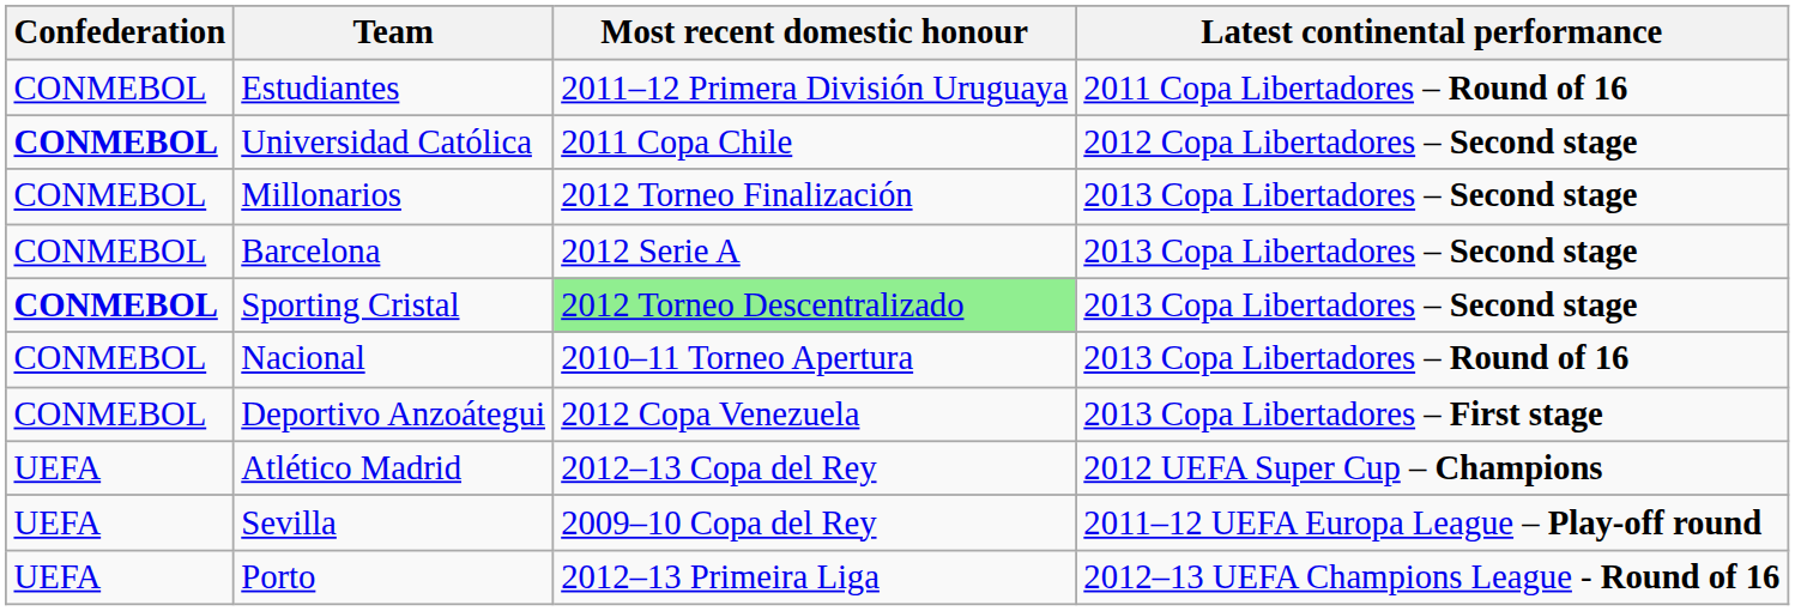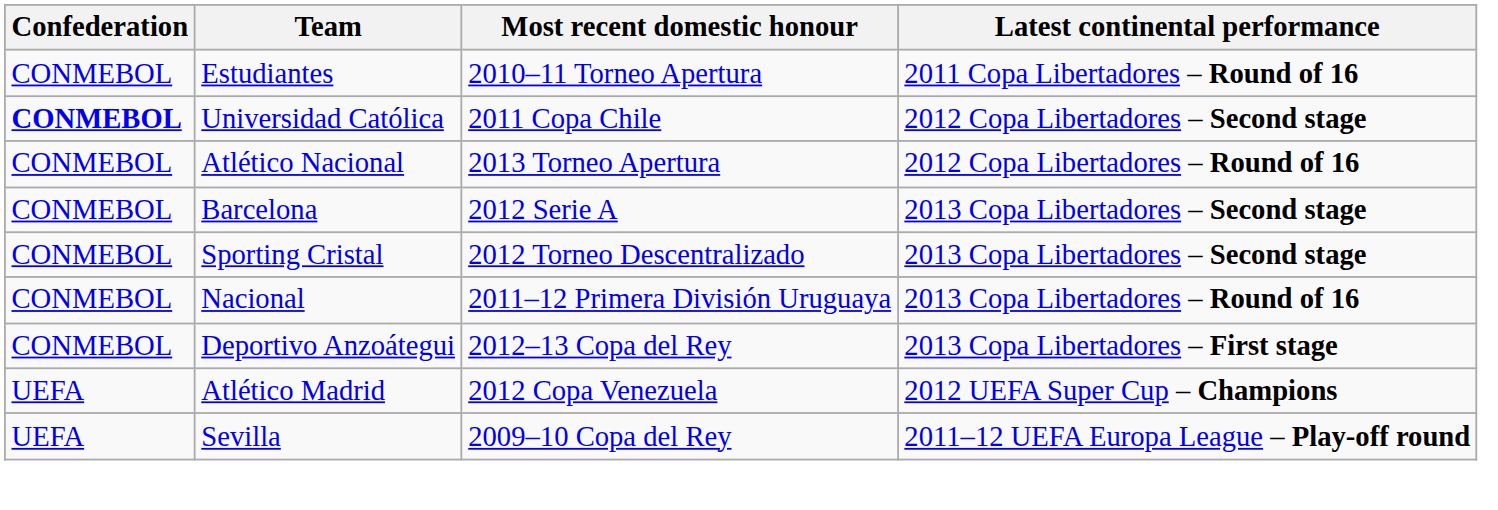Estudiantes | Most recent domestic honour: 2011–12 Primera División Uruguaya -> 2010–11 Torneo Apertura
+ row: CONMEBOL | Atlético Nacional | 2013 Torneo Apertura | 2012 Copa Libertadores – Round of 16
- row: CONMEBOL | Millonarios | 2012 Torneo Finalización | 2013 Copa Libertadores – Second stage
Sporting Cristal | Confederation: bold -> normal
Sporting Cristal | Most recent domestic honour: lightgreen background -> no background
Nacional | Most recent domestic honour: 2010–11 Torneo Apertura -> 2011–12 Primera División Uruguaya
Deportivo Anzoátegui | Most recent domestic honour: 2012 Copa Venezuela -> 2012–13 Copa del Rey
Atlético Madrid | Most recent domestic honour: 2012–13 Copa del Rey -> 2012 Copa Venezuela
- row: UEFA | Porto | 2012–13 Primeira Liga | 2012–13 UEFA Champions League - Round of 16
